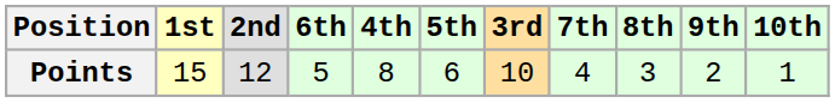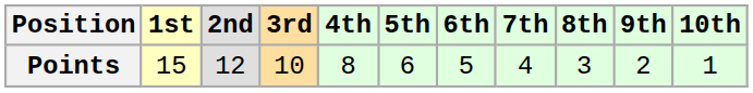columns swapped: 3rd <-> 6th
